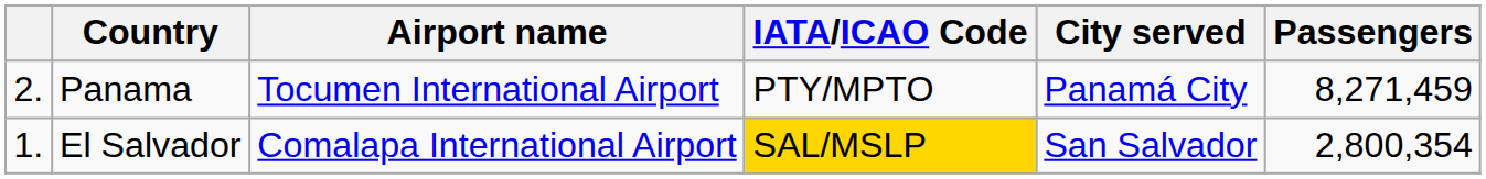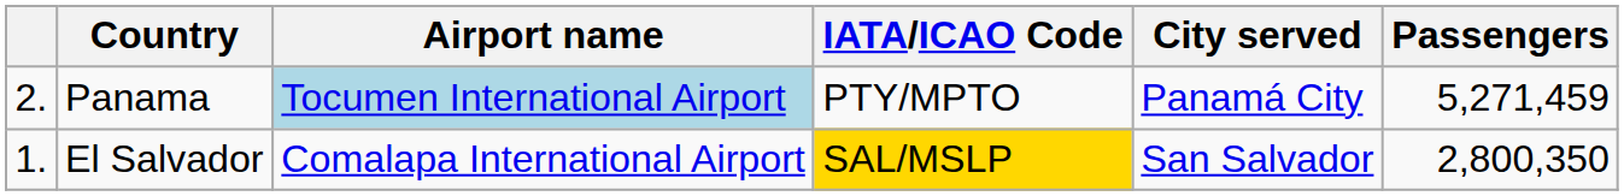Panama | Airport name: no background -> lightblue background
Panama | Passengers: 8,271,459 -> 5,271,459
El Salvador | Passengers: 2,800,354 -> 2,800,350
